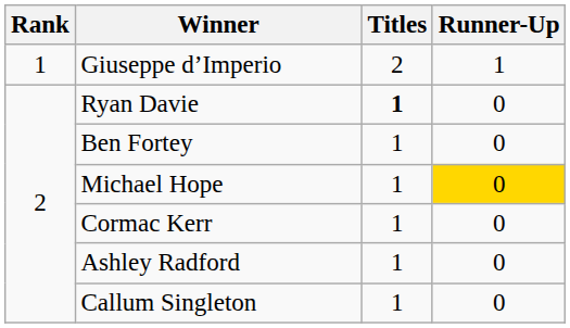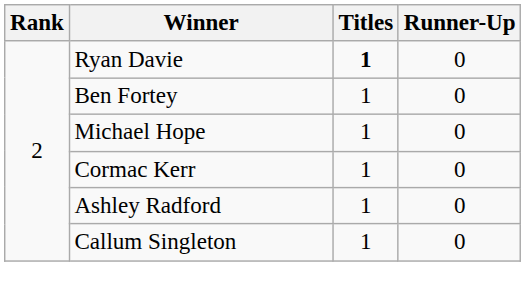- row: 1 | Giuseppe d’Imperio | 2 | 1
Michael Hope | Runner-Up: gold background -> no background
